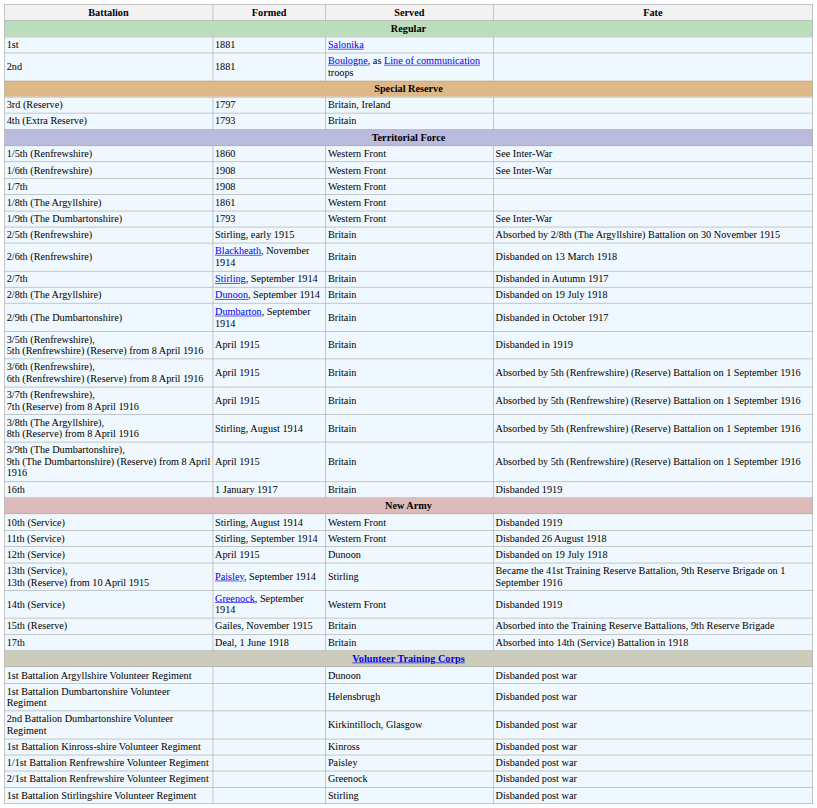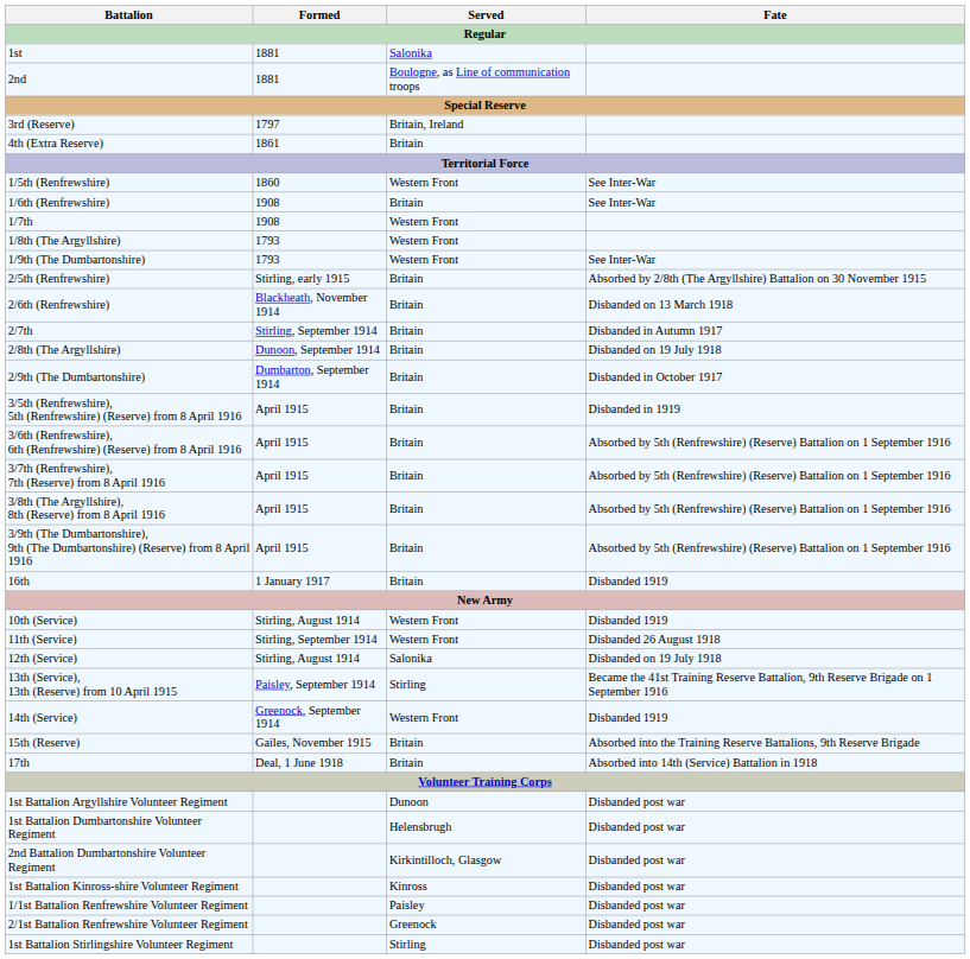4th (Extra Reserve) | Formed: 1793 -> 1861
1/6th (Renfrewshire) | Served: Western Front -> Britain
1/8th (The Argyllshire) | Formed: 1861 -> 1793
3/8th (The Argyllshire), 8th (Reserve) from 8 April 1916 | Formed: Stirling, August 1914 -> April 1915
12th (Service) | Formed: April 1915 -> Stirling, August 1914
12th (Service) | Served: Dunoon -> Salonika
